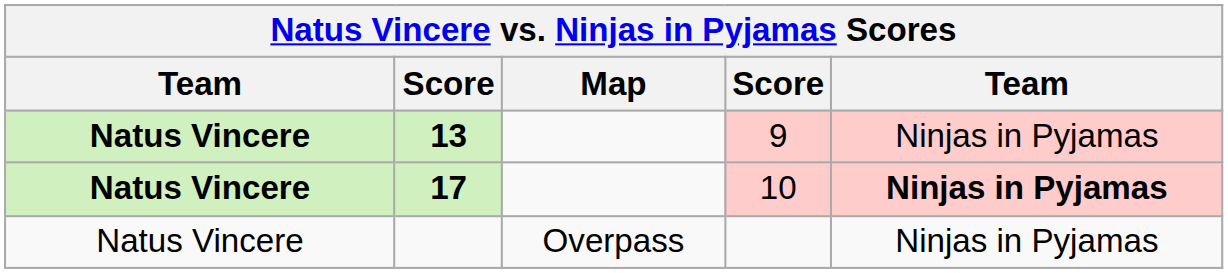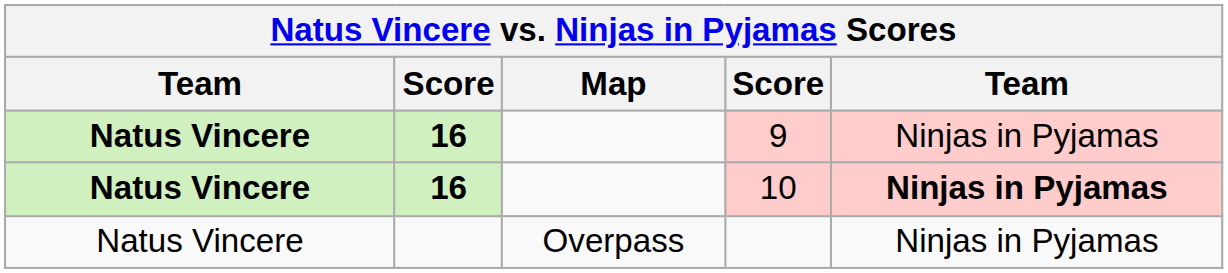9 | column 2: 13 -> 16
10 | column 2: 17 -> 16
